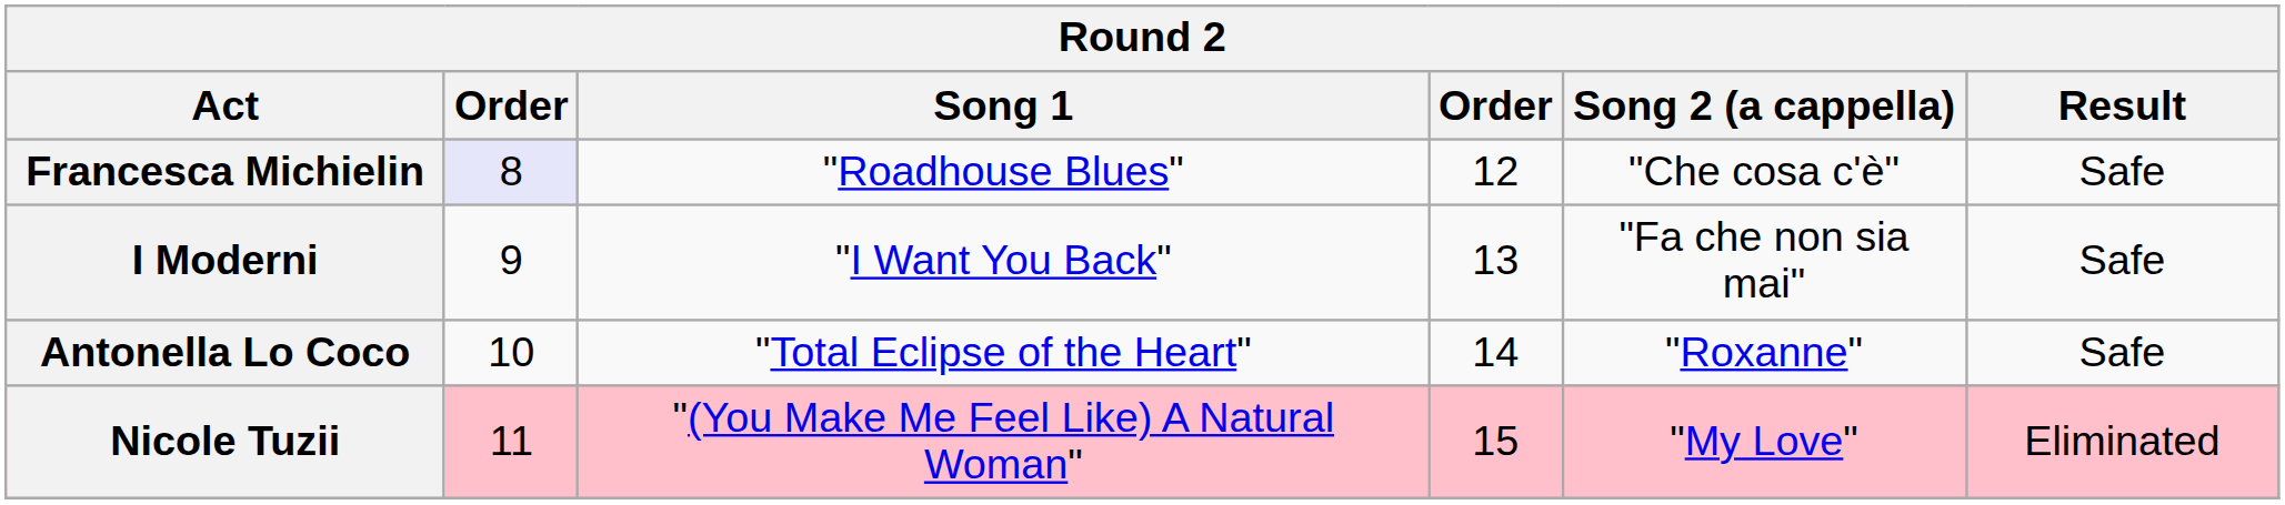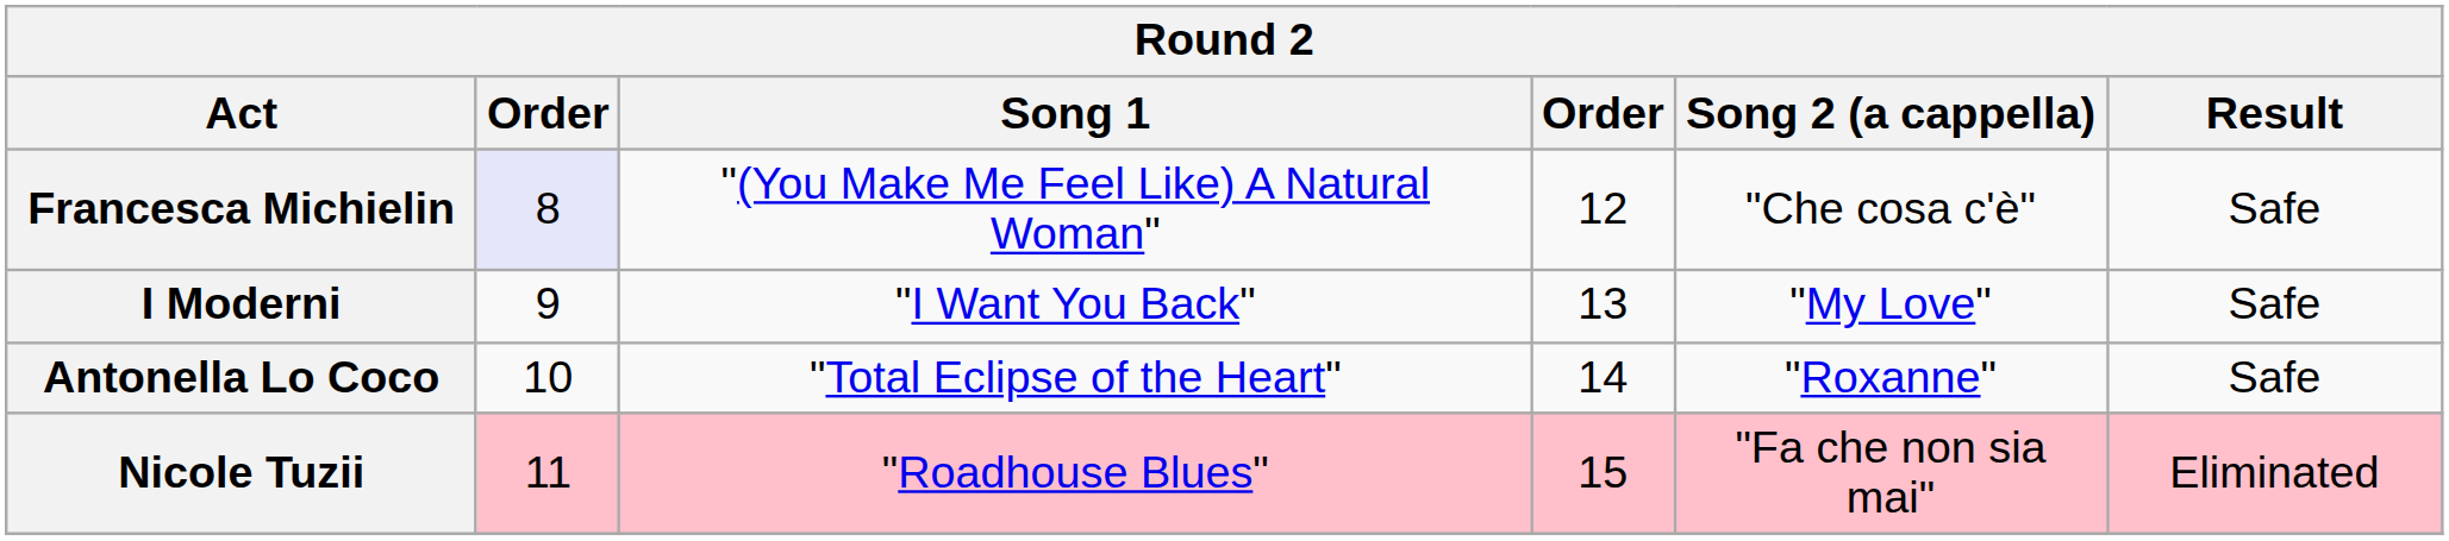Francesca Michielin | Song 1: "Roadhouse Blues" -> "(You Make Me Feel Like) A Natural Woman"
I Moderni | Song 2 (a cappella): "Fa che non sia mai" -> "My Love"
Nicole Tuzii | Song 1: "(You Make Me Feel Like) A Natural Woman" -> "Roadhouse Blues"
Nicole Tuzii | Song 2 (a cappella): "My Love" -> "Fa che non sia mai"
